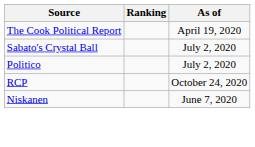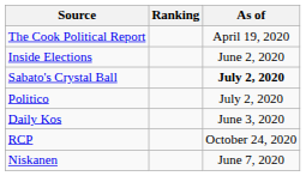+ row: Inside Elections | June 2, 2020
Sabato's Crystal Ball | As of: normal -> bold
+ row: Daily Kos | June 3, 2020
